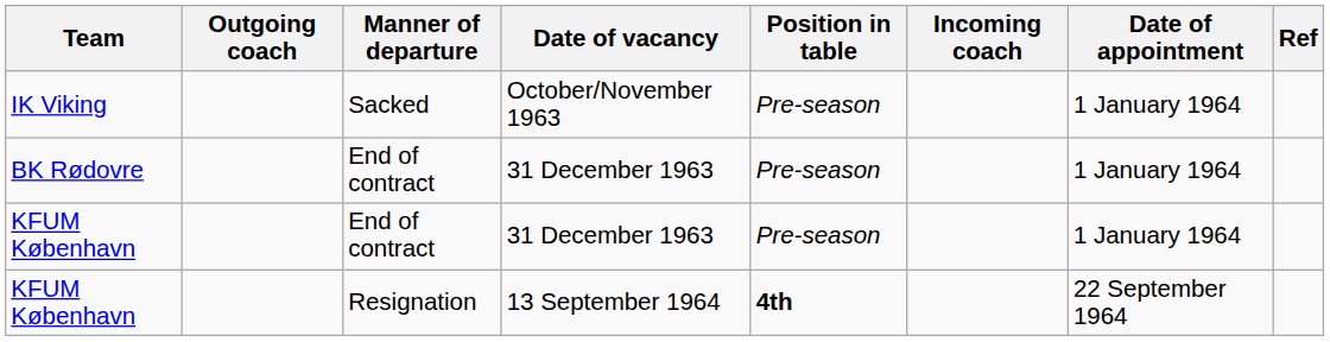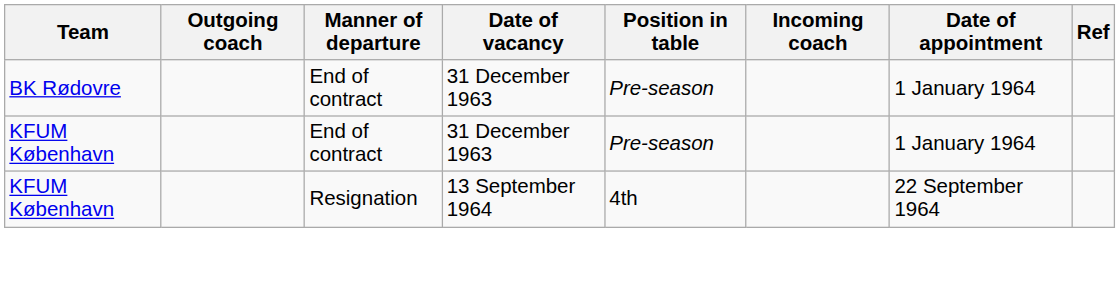- row: IK Viking | Sacked | October/November 1963 | Pre-season | 1 January 1964
KFUM København / Resignation | Position in table: bold -> normal
